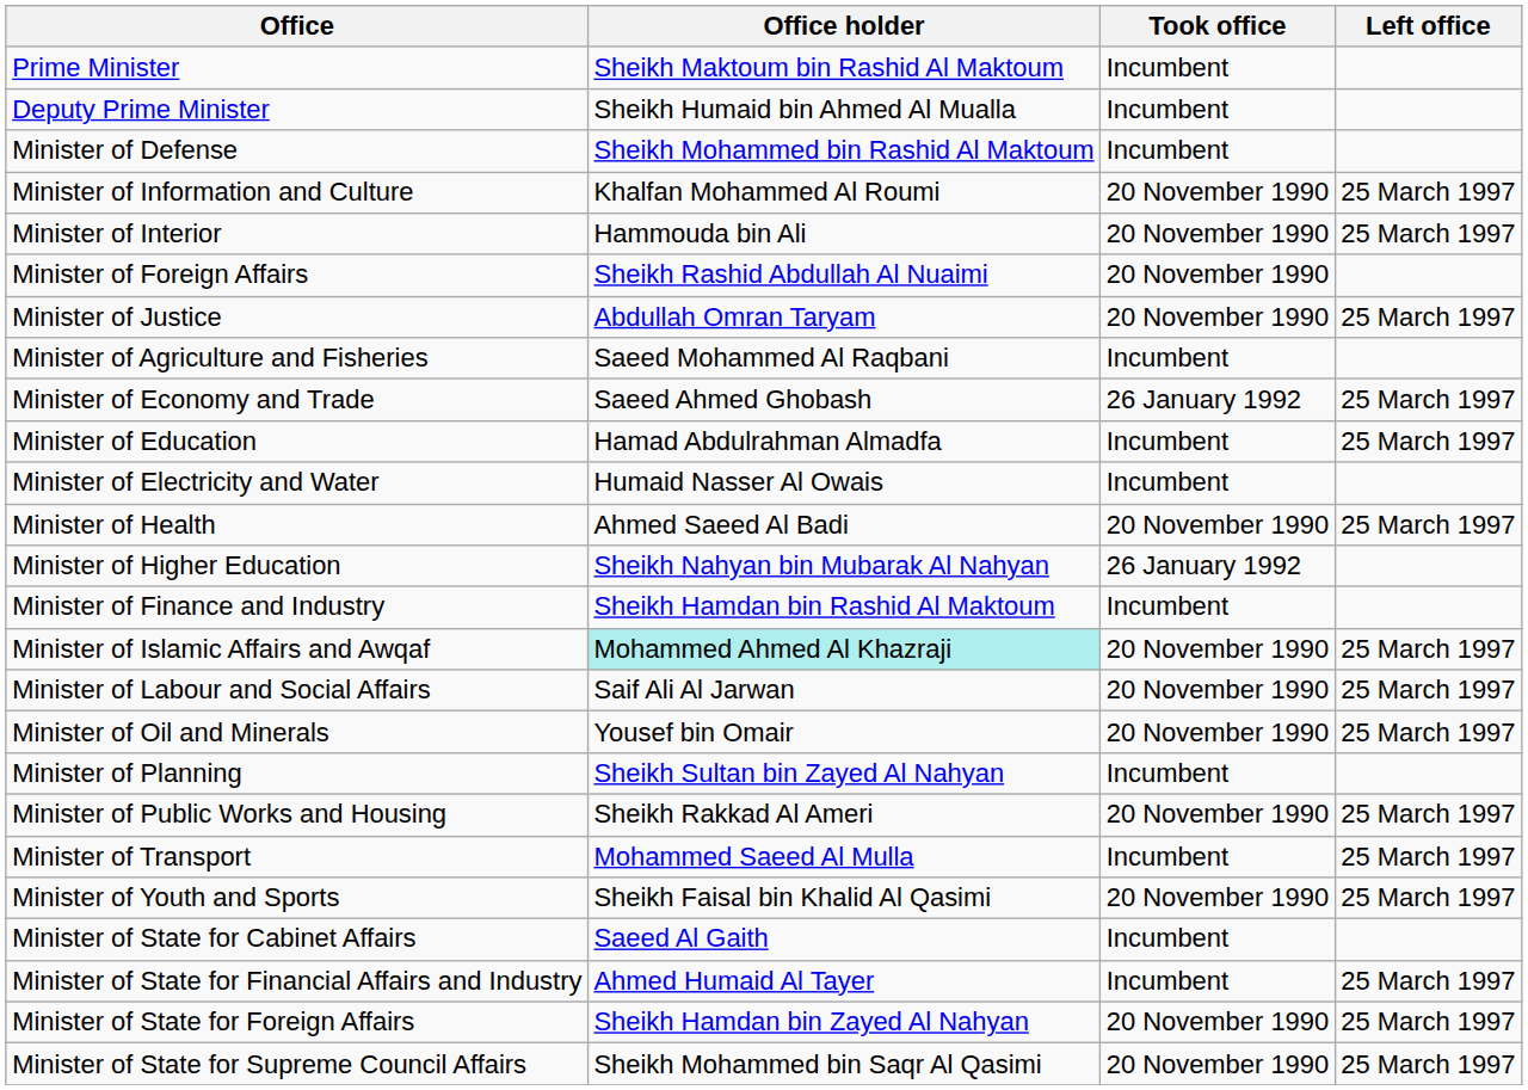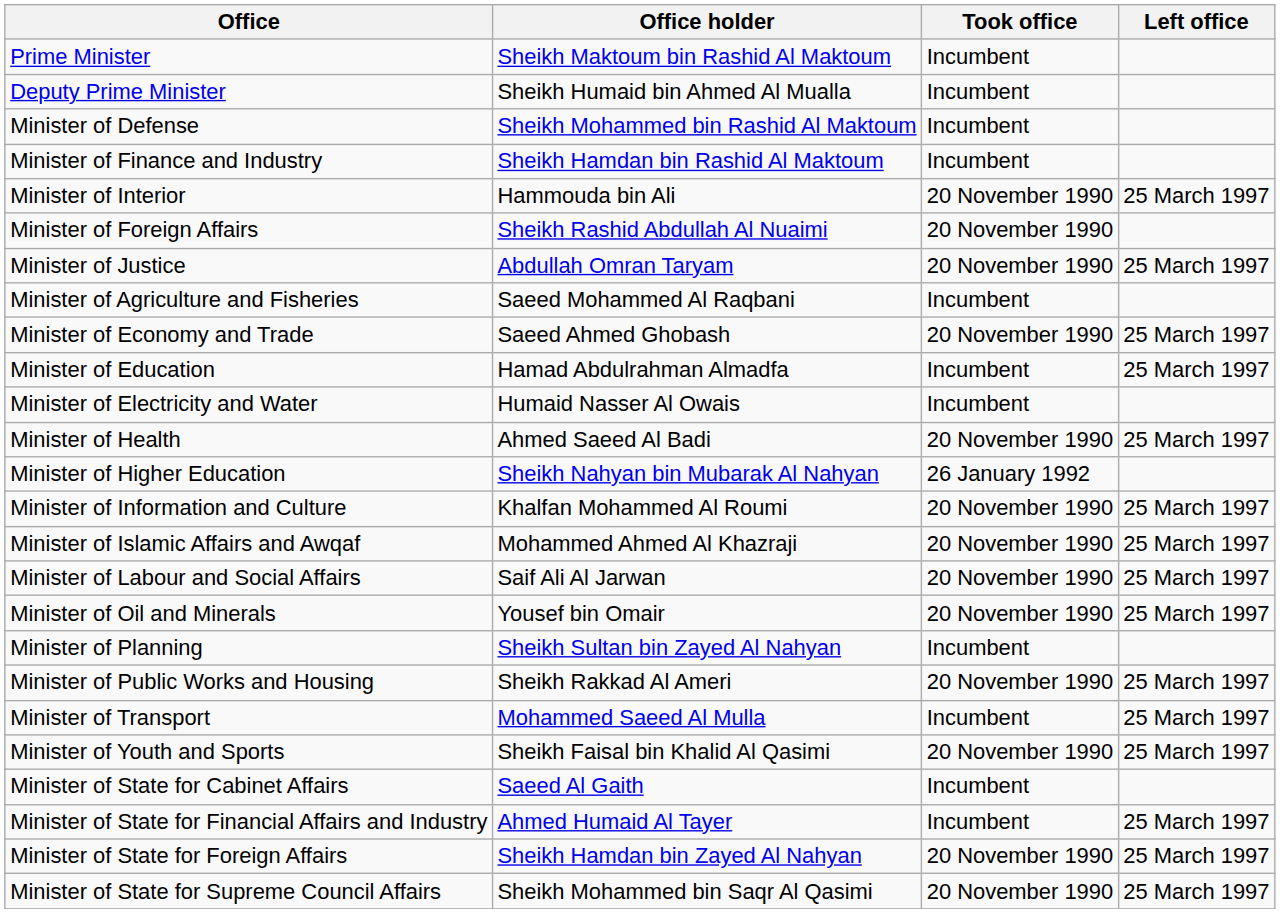rows swapped: Minister of Finance and Industry <-> Minister of Information and Culture
Minister of Economy and Trade | Took office: 26 January 1992 -> 20 November 1990
Minister of Islamic Affairs and Awqaf | Office holder: paleturquoise background -> no background
